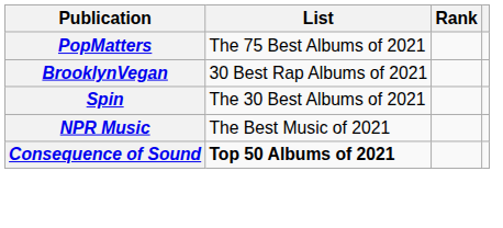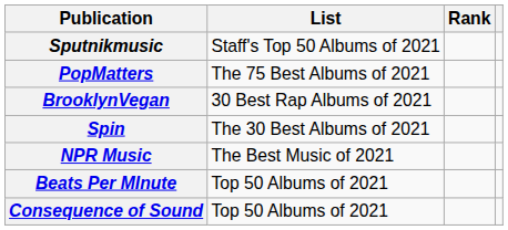+ row: Sputnikmusic | Staff's Top 50 Albums of 2021
+ row: Beats Per MInute | Top 50 Albums of 2021
Consequence of Sound | List: bold -> normal
